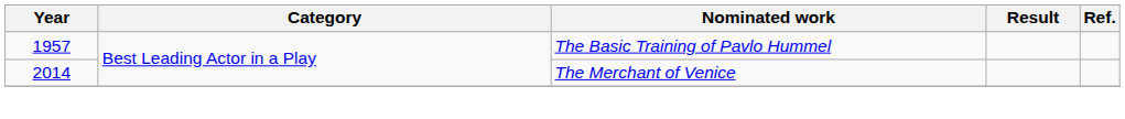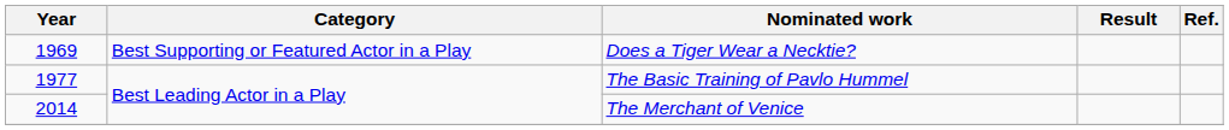+ row: 1969 | Best Supporting or Featured Actor in a Play | Does a Tiger Wear a Necktie?
The Basic Training of Pavlo Hummel | Year: 1957 -> 1977
